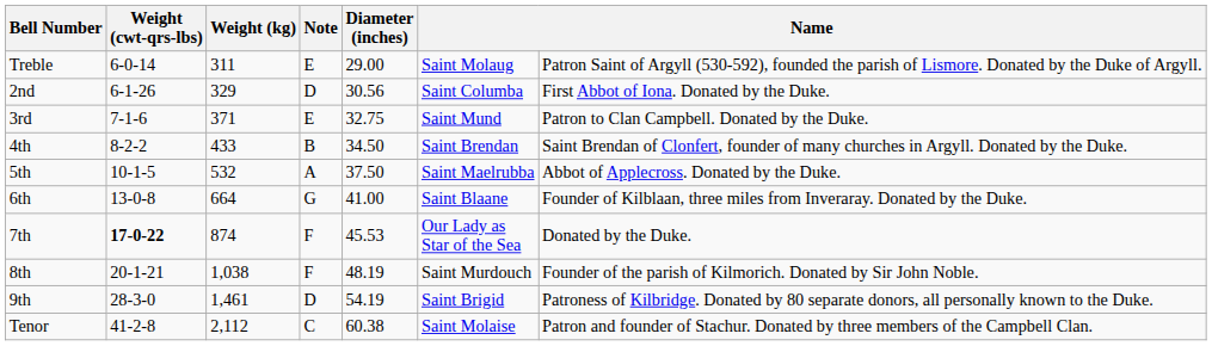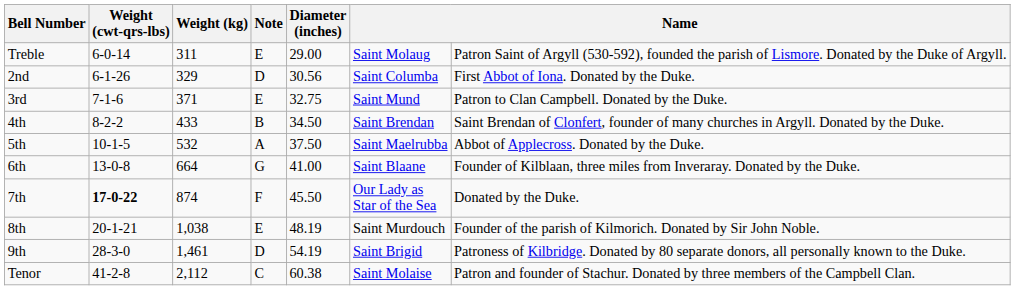7th | Diameter (inches): 45.53 -> 45.50
8th | Note: F -> E
